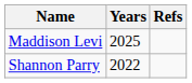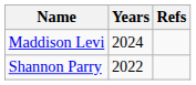Maddison Levi | Years: 2025 -> 2024
